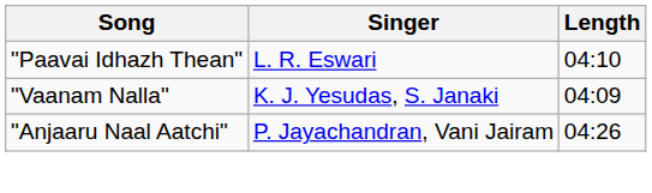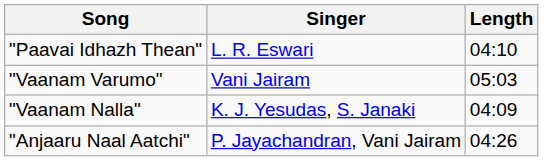+ row: "Vaanam Varumo" | Vani Jairam | 05:03
